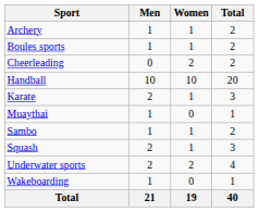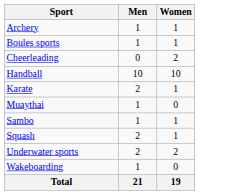- column: Total | 2 | 2 | 2 | 20 | 3 | 1 | 2 | 3 | 4 | 1 | 40
